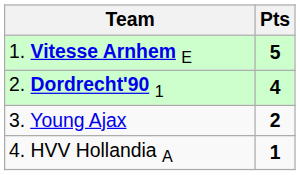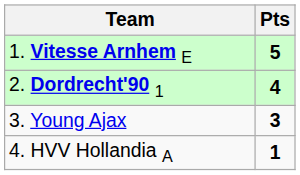3. Young Ajax | Pts: 2 -> 3
